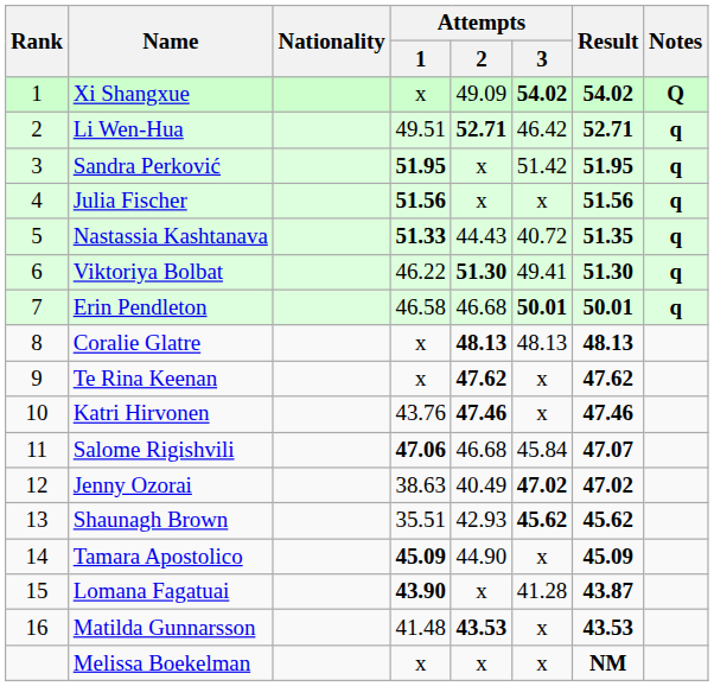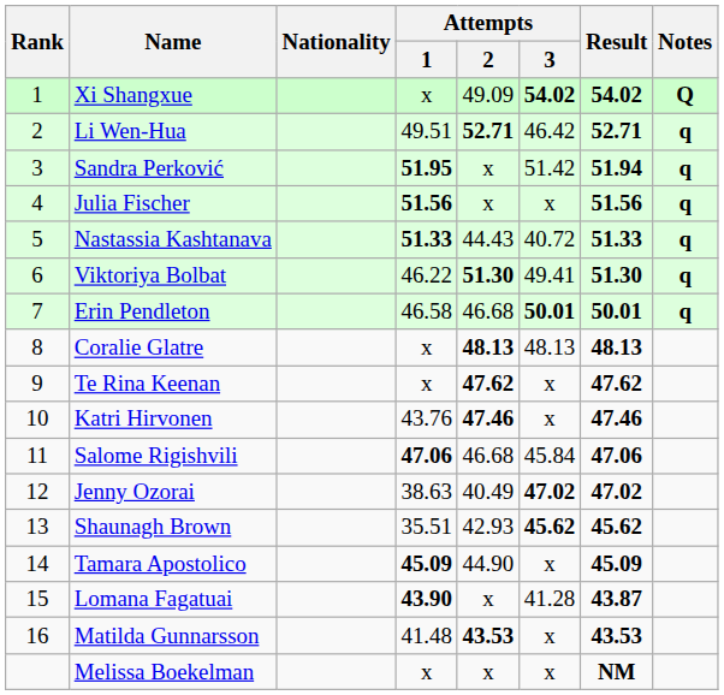Sandra Perković | Result: 51.95 -> 51.94
Nastassia Kashtanava | Result: 51.35 -> 51.33
Salome Rigishvili | Result: 47.07 -> 47.06
